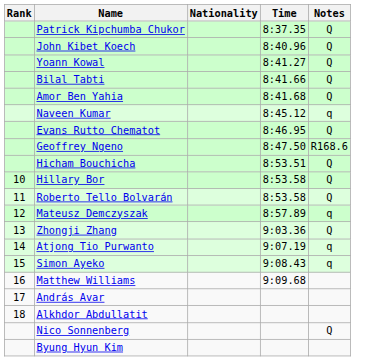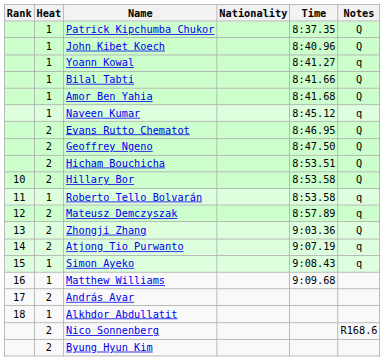+ column: Heat | 1 | 1 | 1 | 1 | 1 | 1 | 2 | 2 | 2 | 2 | 1 | 2 | 2 | 2 | 1 | 1 | 2 | 1 | 2 | 2
Yoann Kowal | Notes: Q -> q
Geoffrey Ngeno | Notes: R168.6 -> Q
Roberto Tello Bolvarán | Notes: Q -> q
Nico Sonnenberg | Notes: Q -> R168.6
